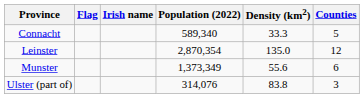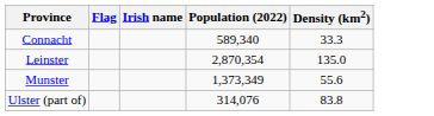- column: Counties | 5 | 12 | 6 | 3
